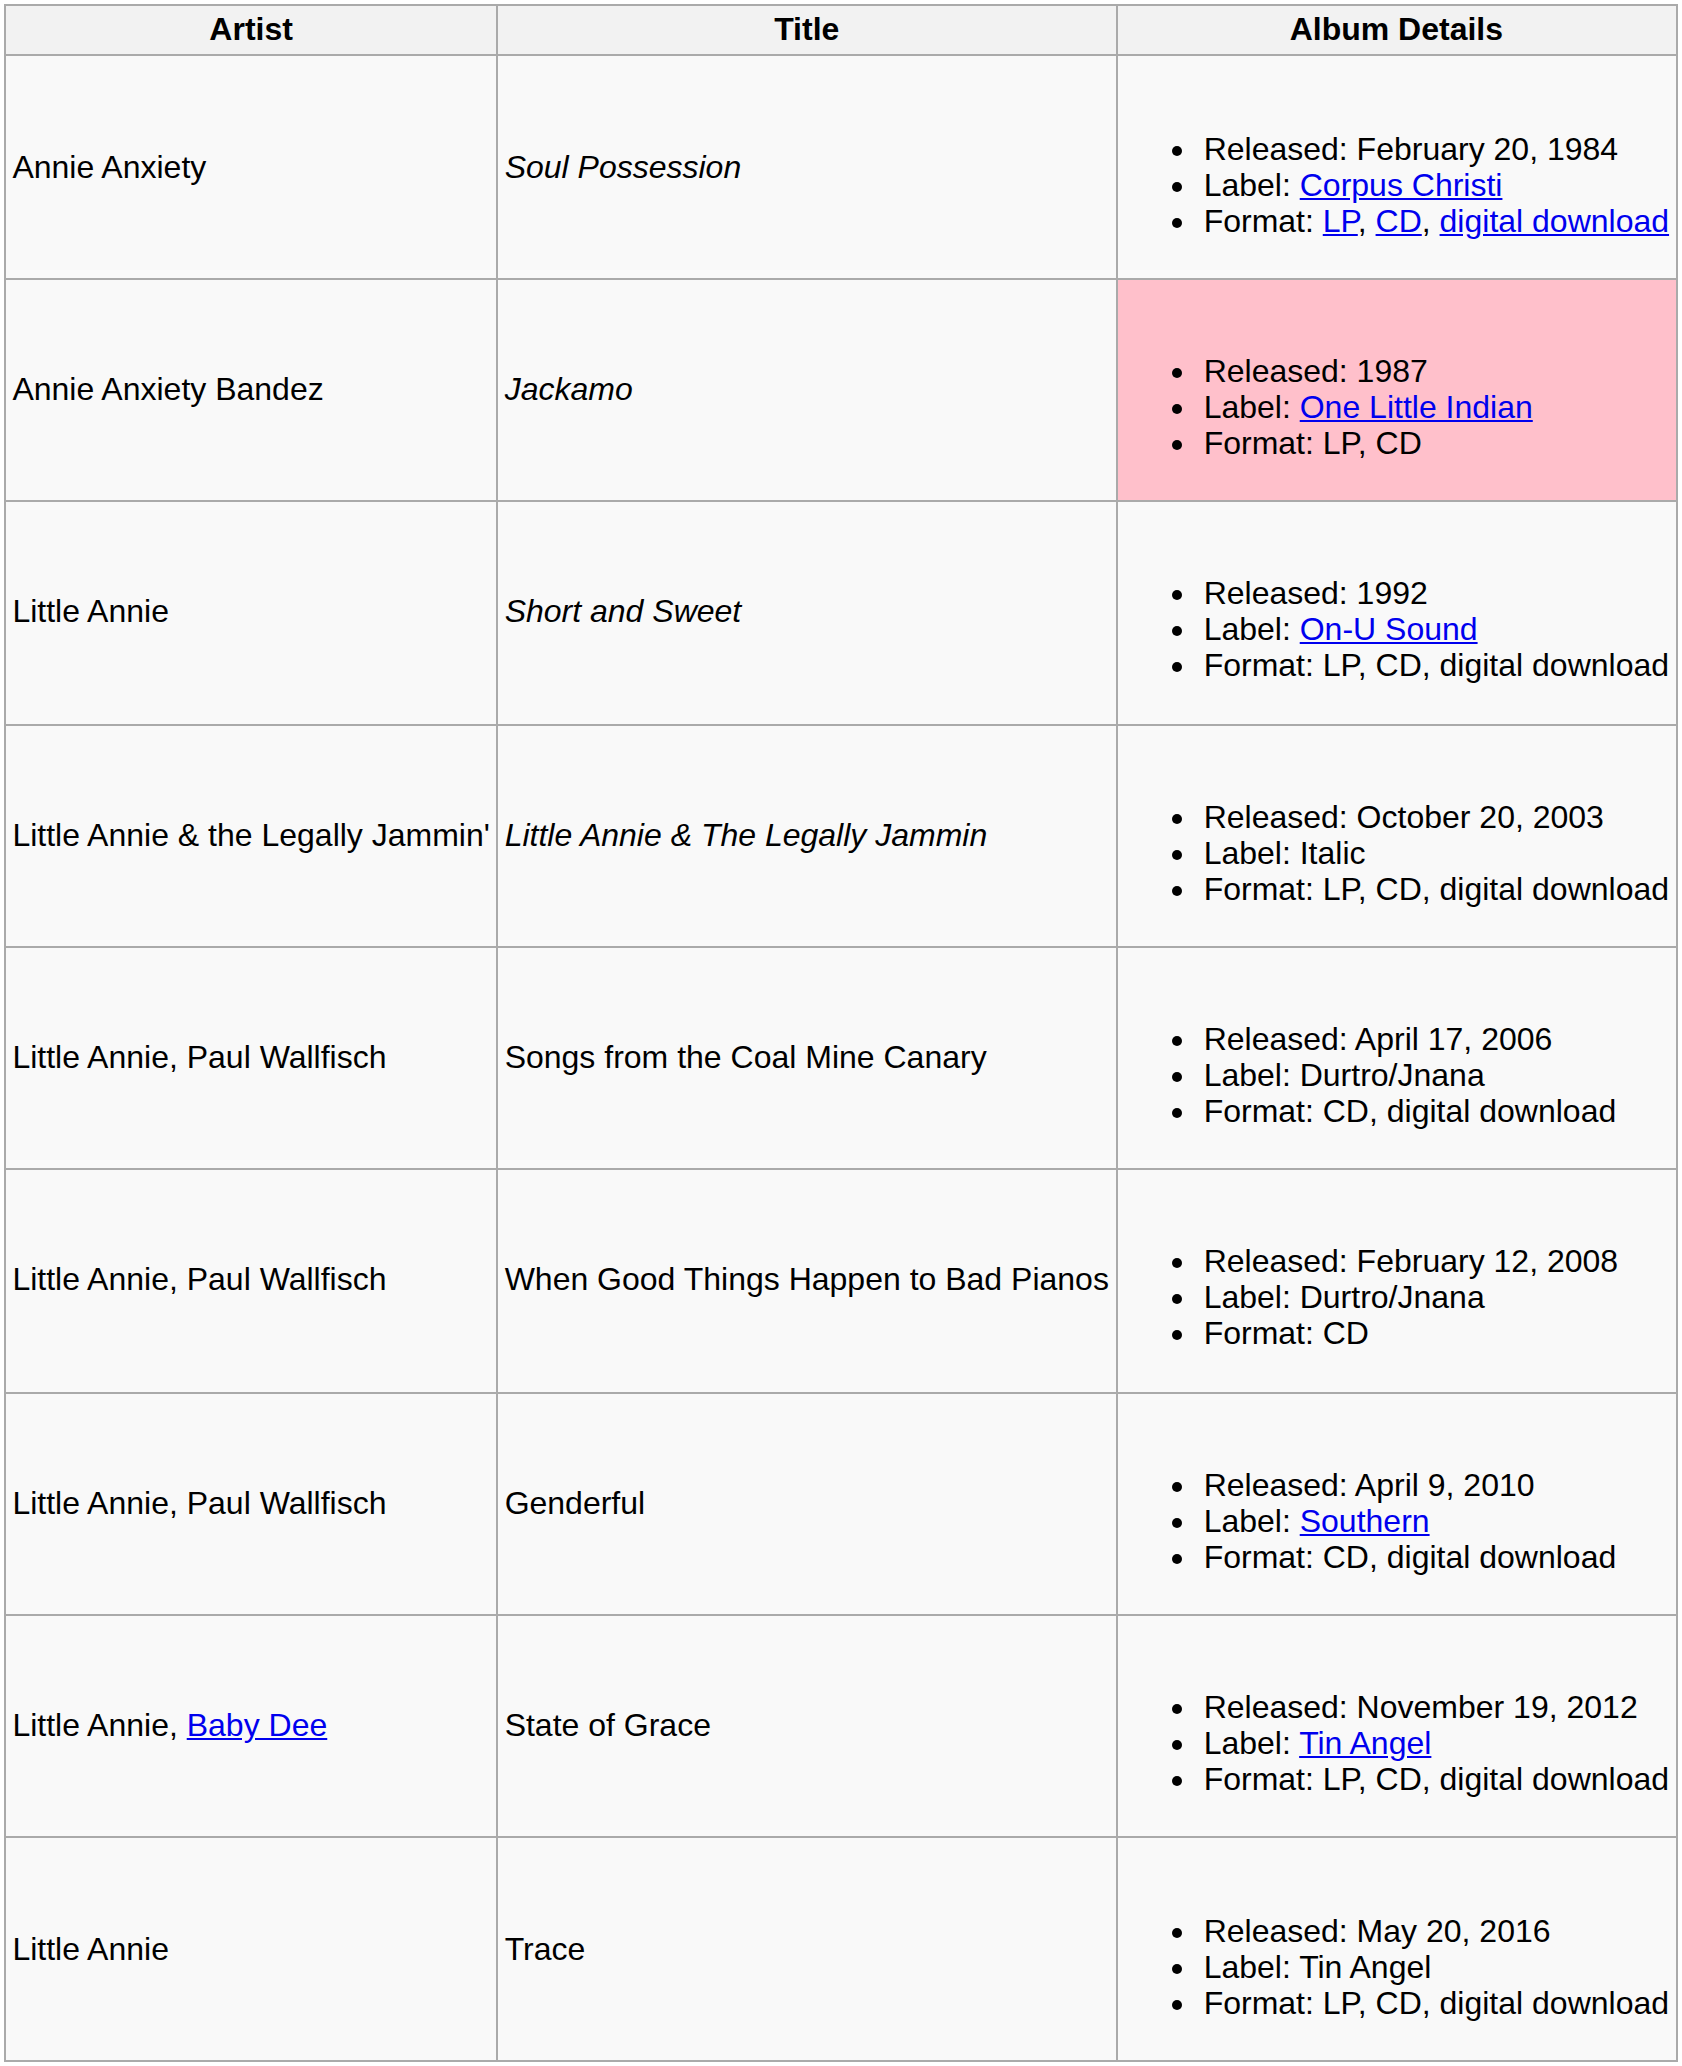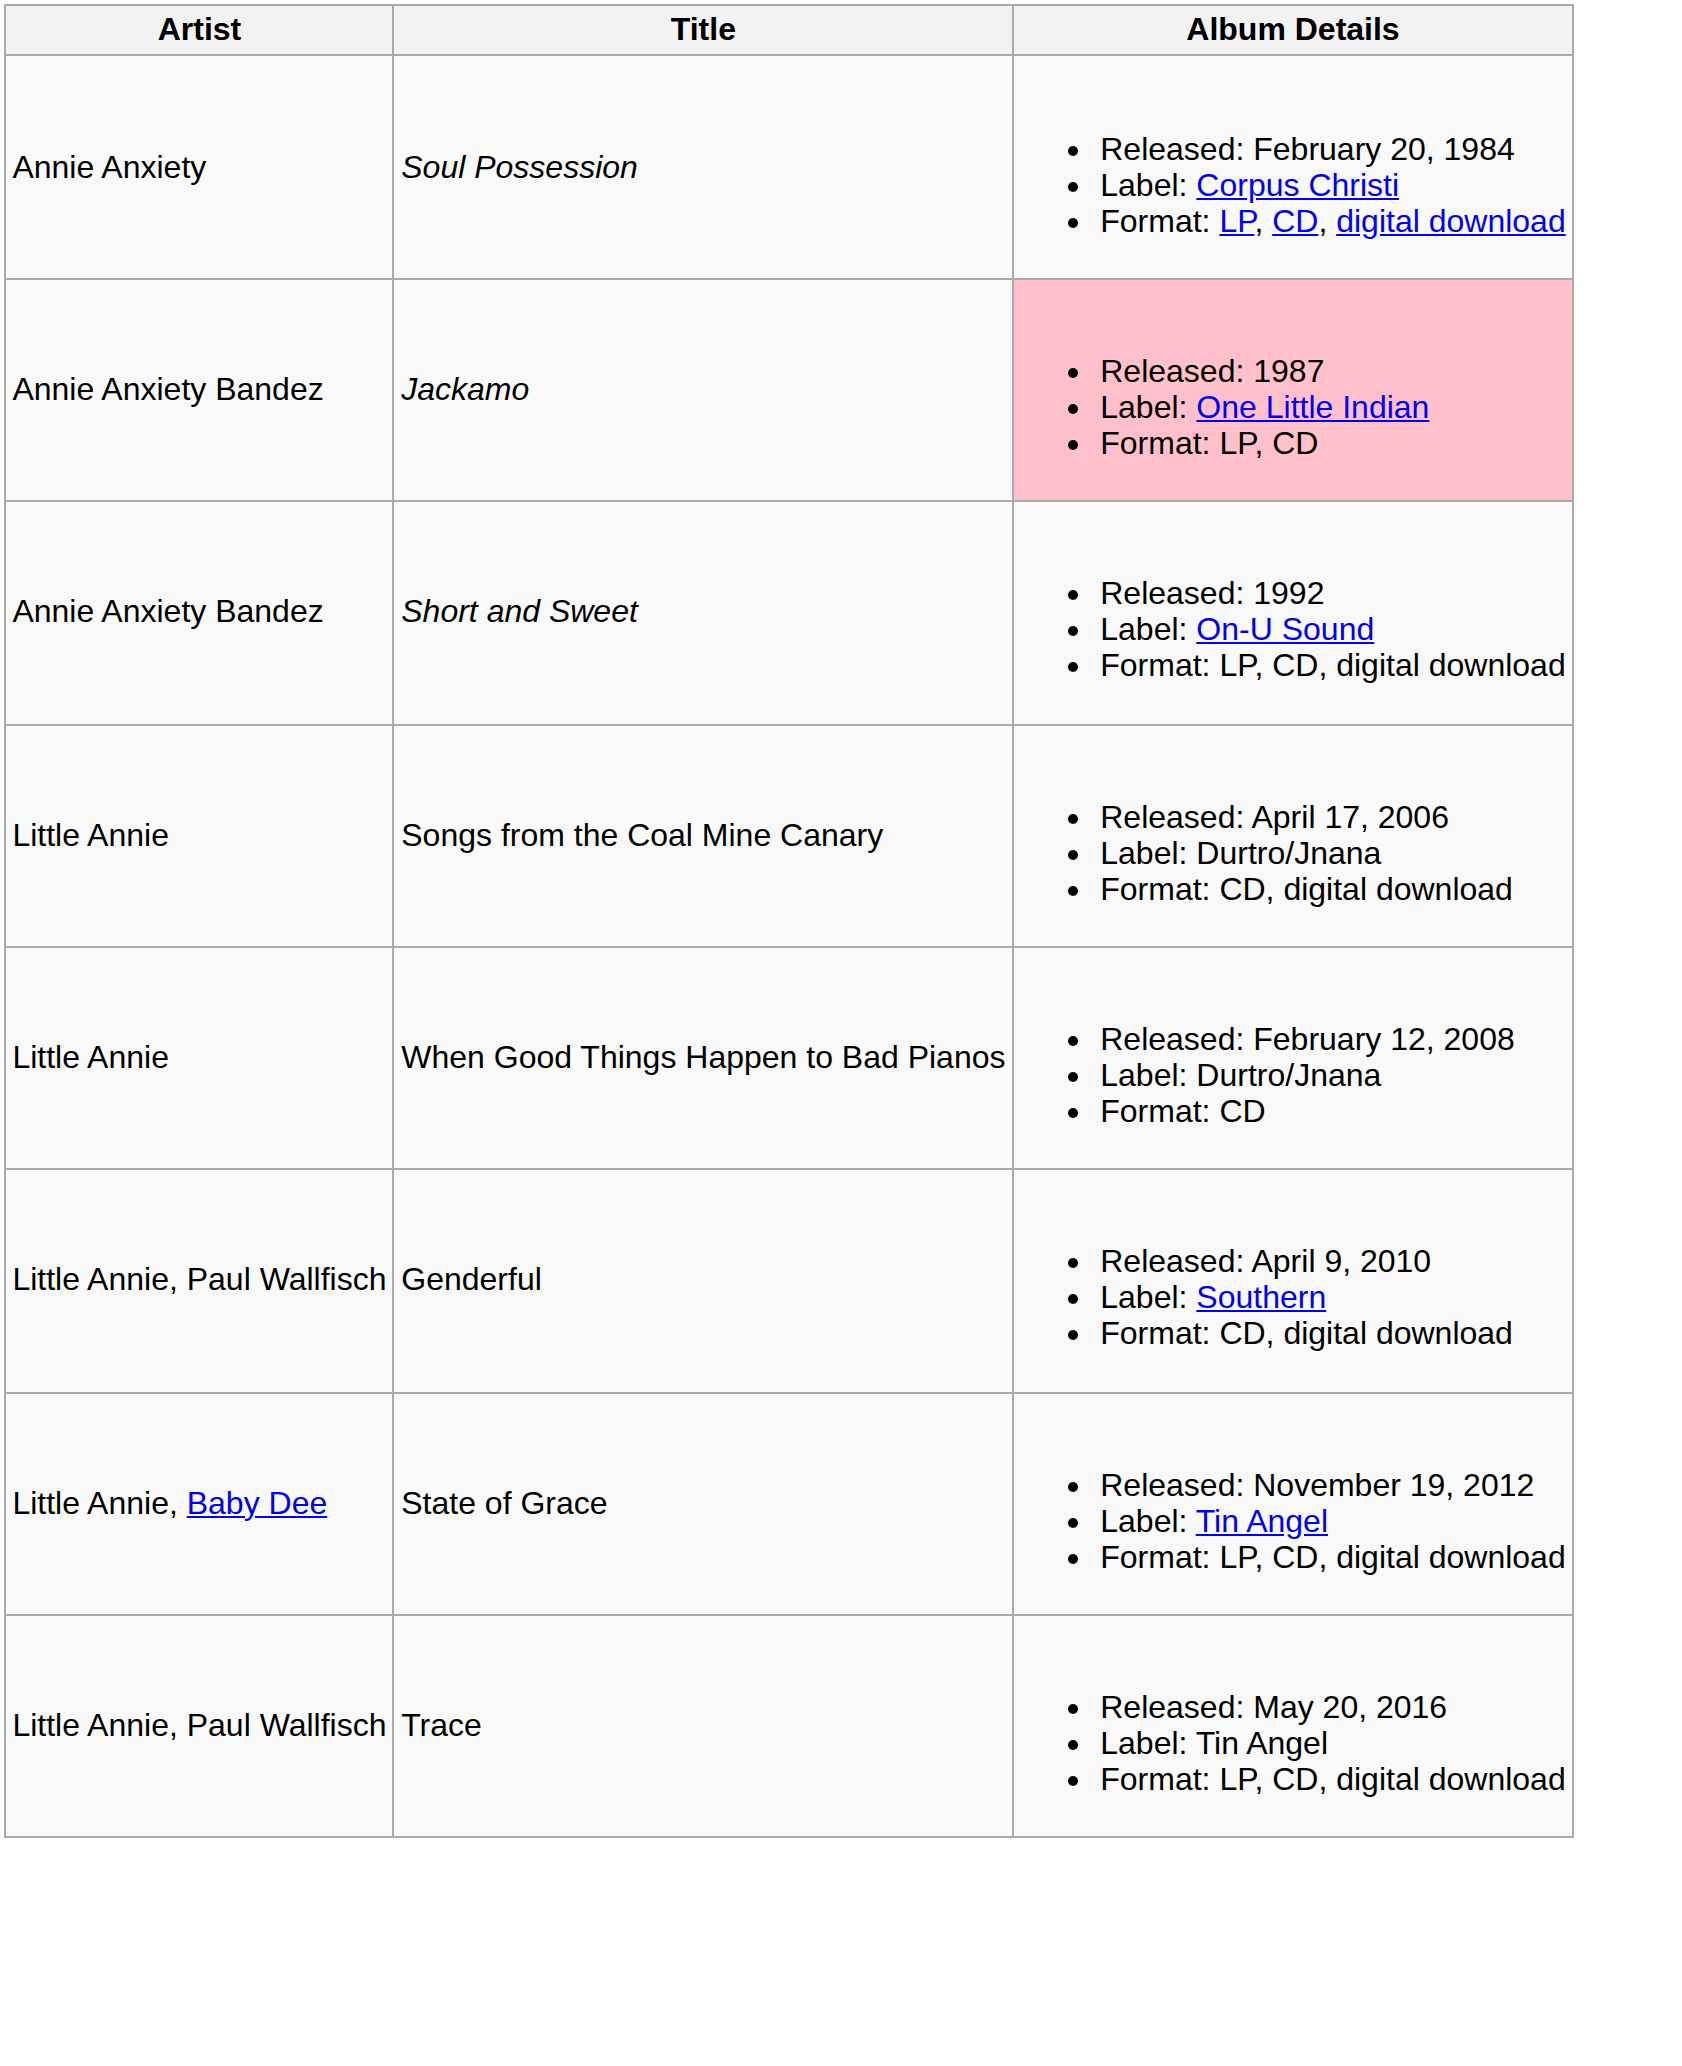Short and Sweet | Artist: Little Annie -> Annie Anxiety Bandez
- row: Little Annie & the Legally Jammin' | Little Annie & The Legally Jammin | Released: October 20, 2003 Label: Italic Format: LP, CD, digital download
Songs from the Coal Mine Canary | Artist: Little Annie, Paul Wallfisch -> Little Annie
When Good Things Happen to Bad Pianos | Artist: Little Annie, Paul Wallfisch -> Little Annie
Trace | Artist: Little Annie -> Little Annie, Paul Wallfisch
